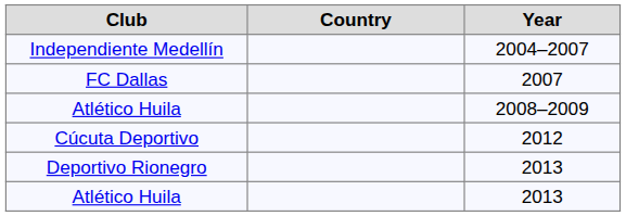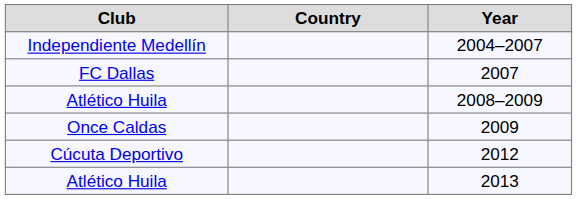+ row: Once Caldas | 2009
- row: Deportivo Rionegro | 2013
